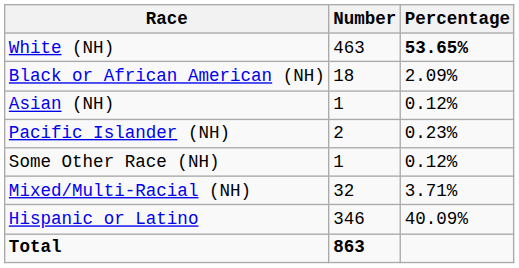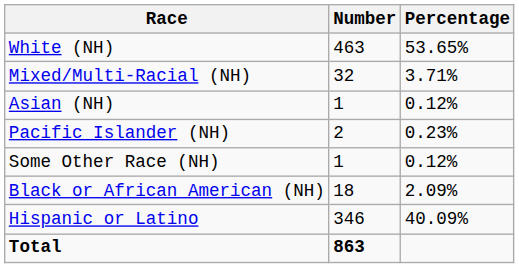White (NH) | Percentage: bold -> normal
rows swapped: Black or African American (NH) <-> Mixed/Multi-Racial (NH)
